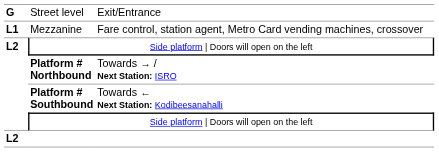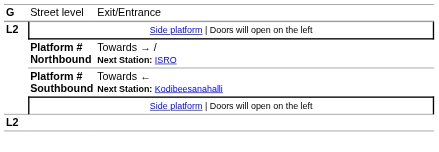- row: L1 | Mezzanine | Fare control, station agent, Metro Card vending machines, crossover
